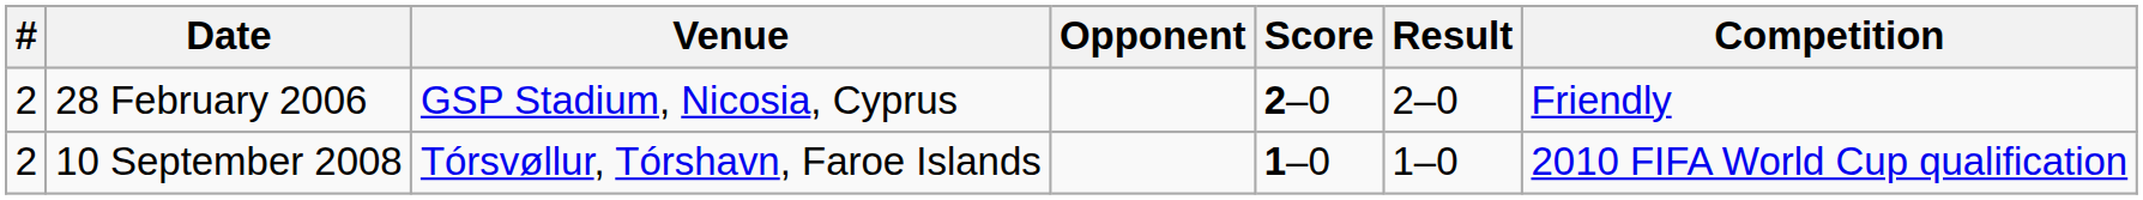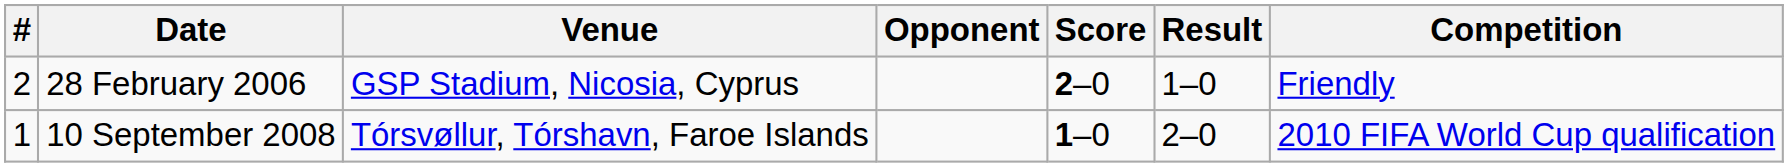28 February 2006 | Result: 2–0 -> 1–0
10 September 2008 | #: 2 -> 1
10 September 2008 | Result: 1–0 -> 2–0
